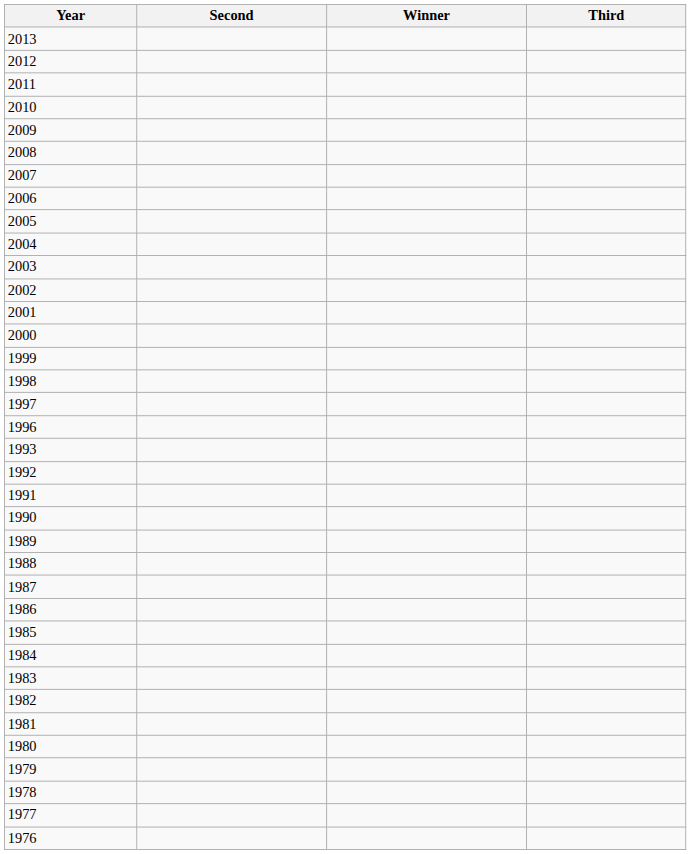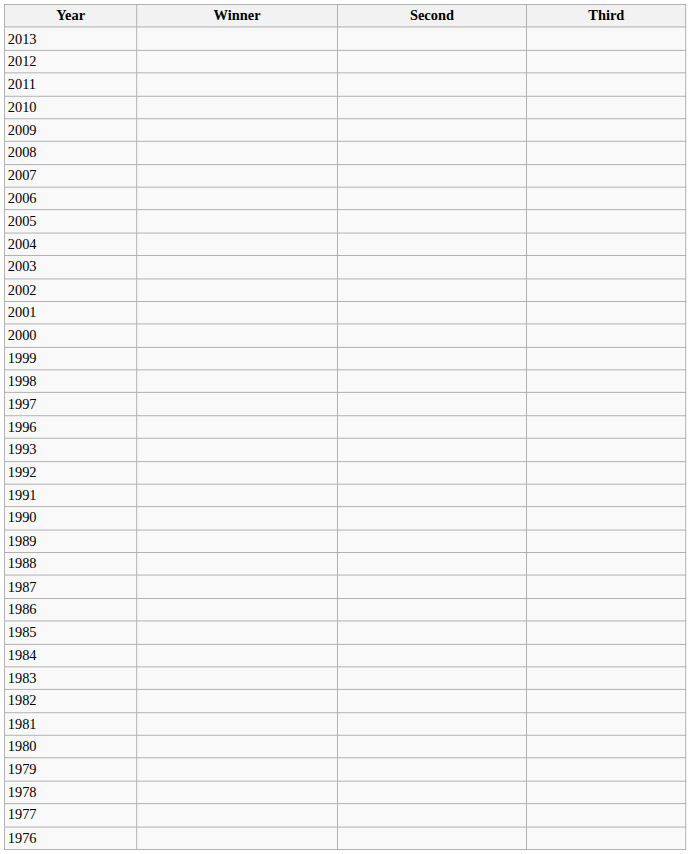columns swapped: Winner <-> Second
